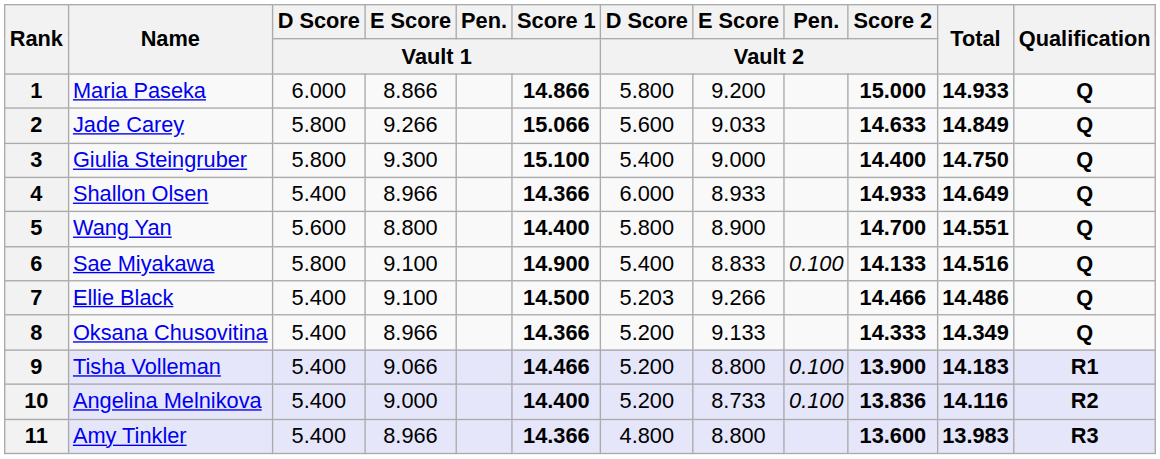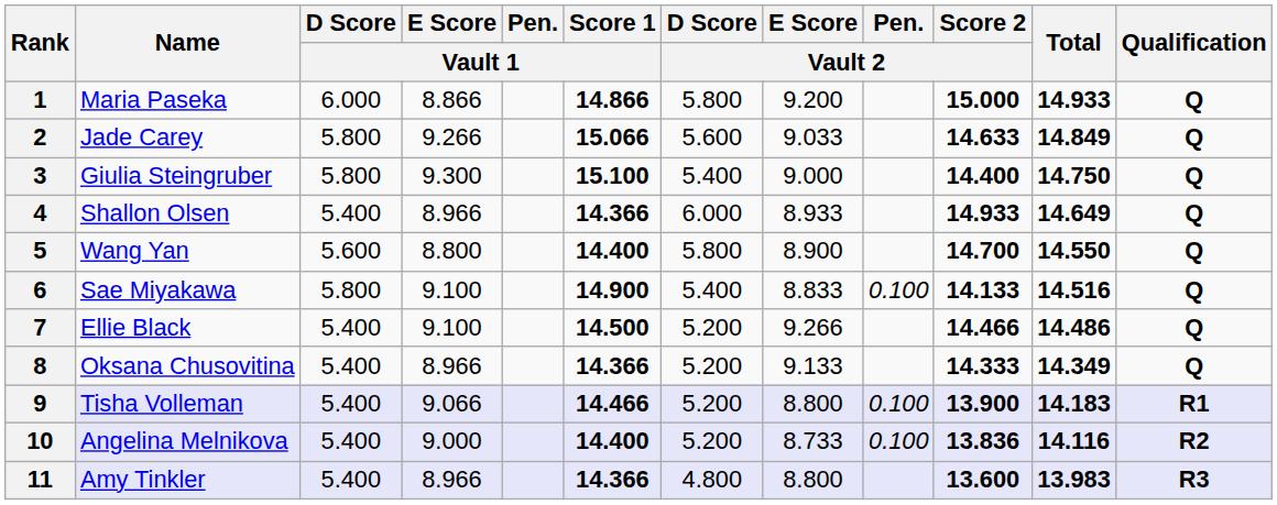5 | Total: 14.551 -> 14.550
7 | D Score / Vault 2: 5.203 -> 5.200
